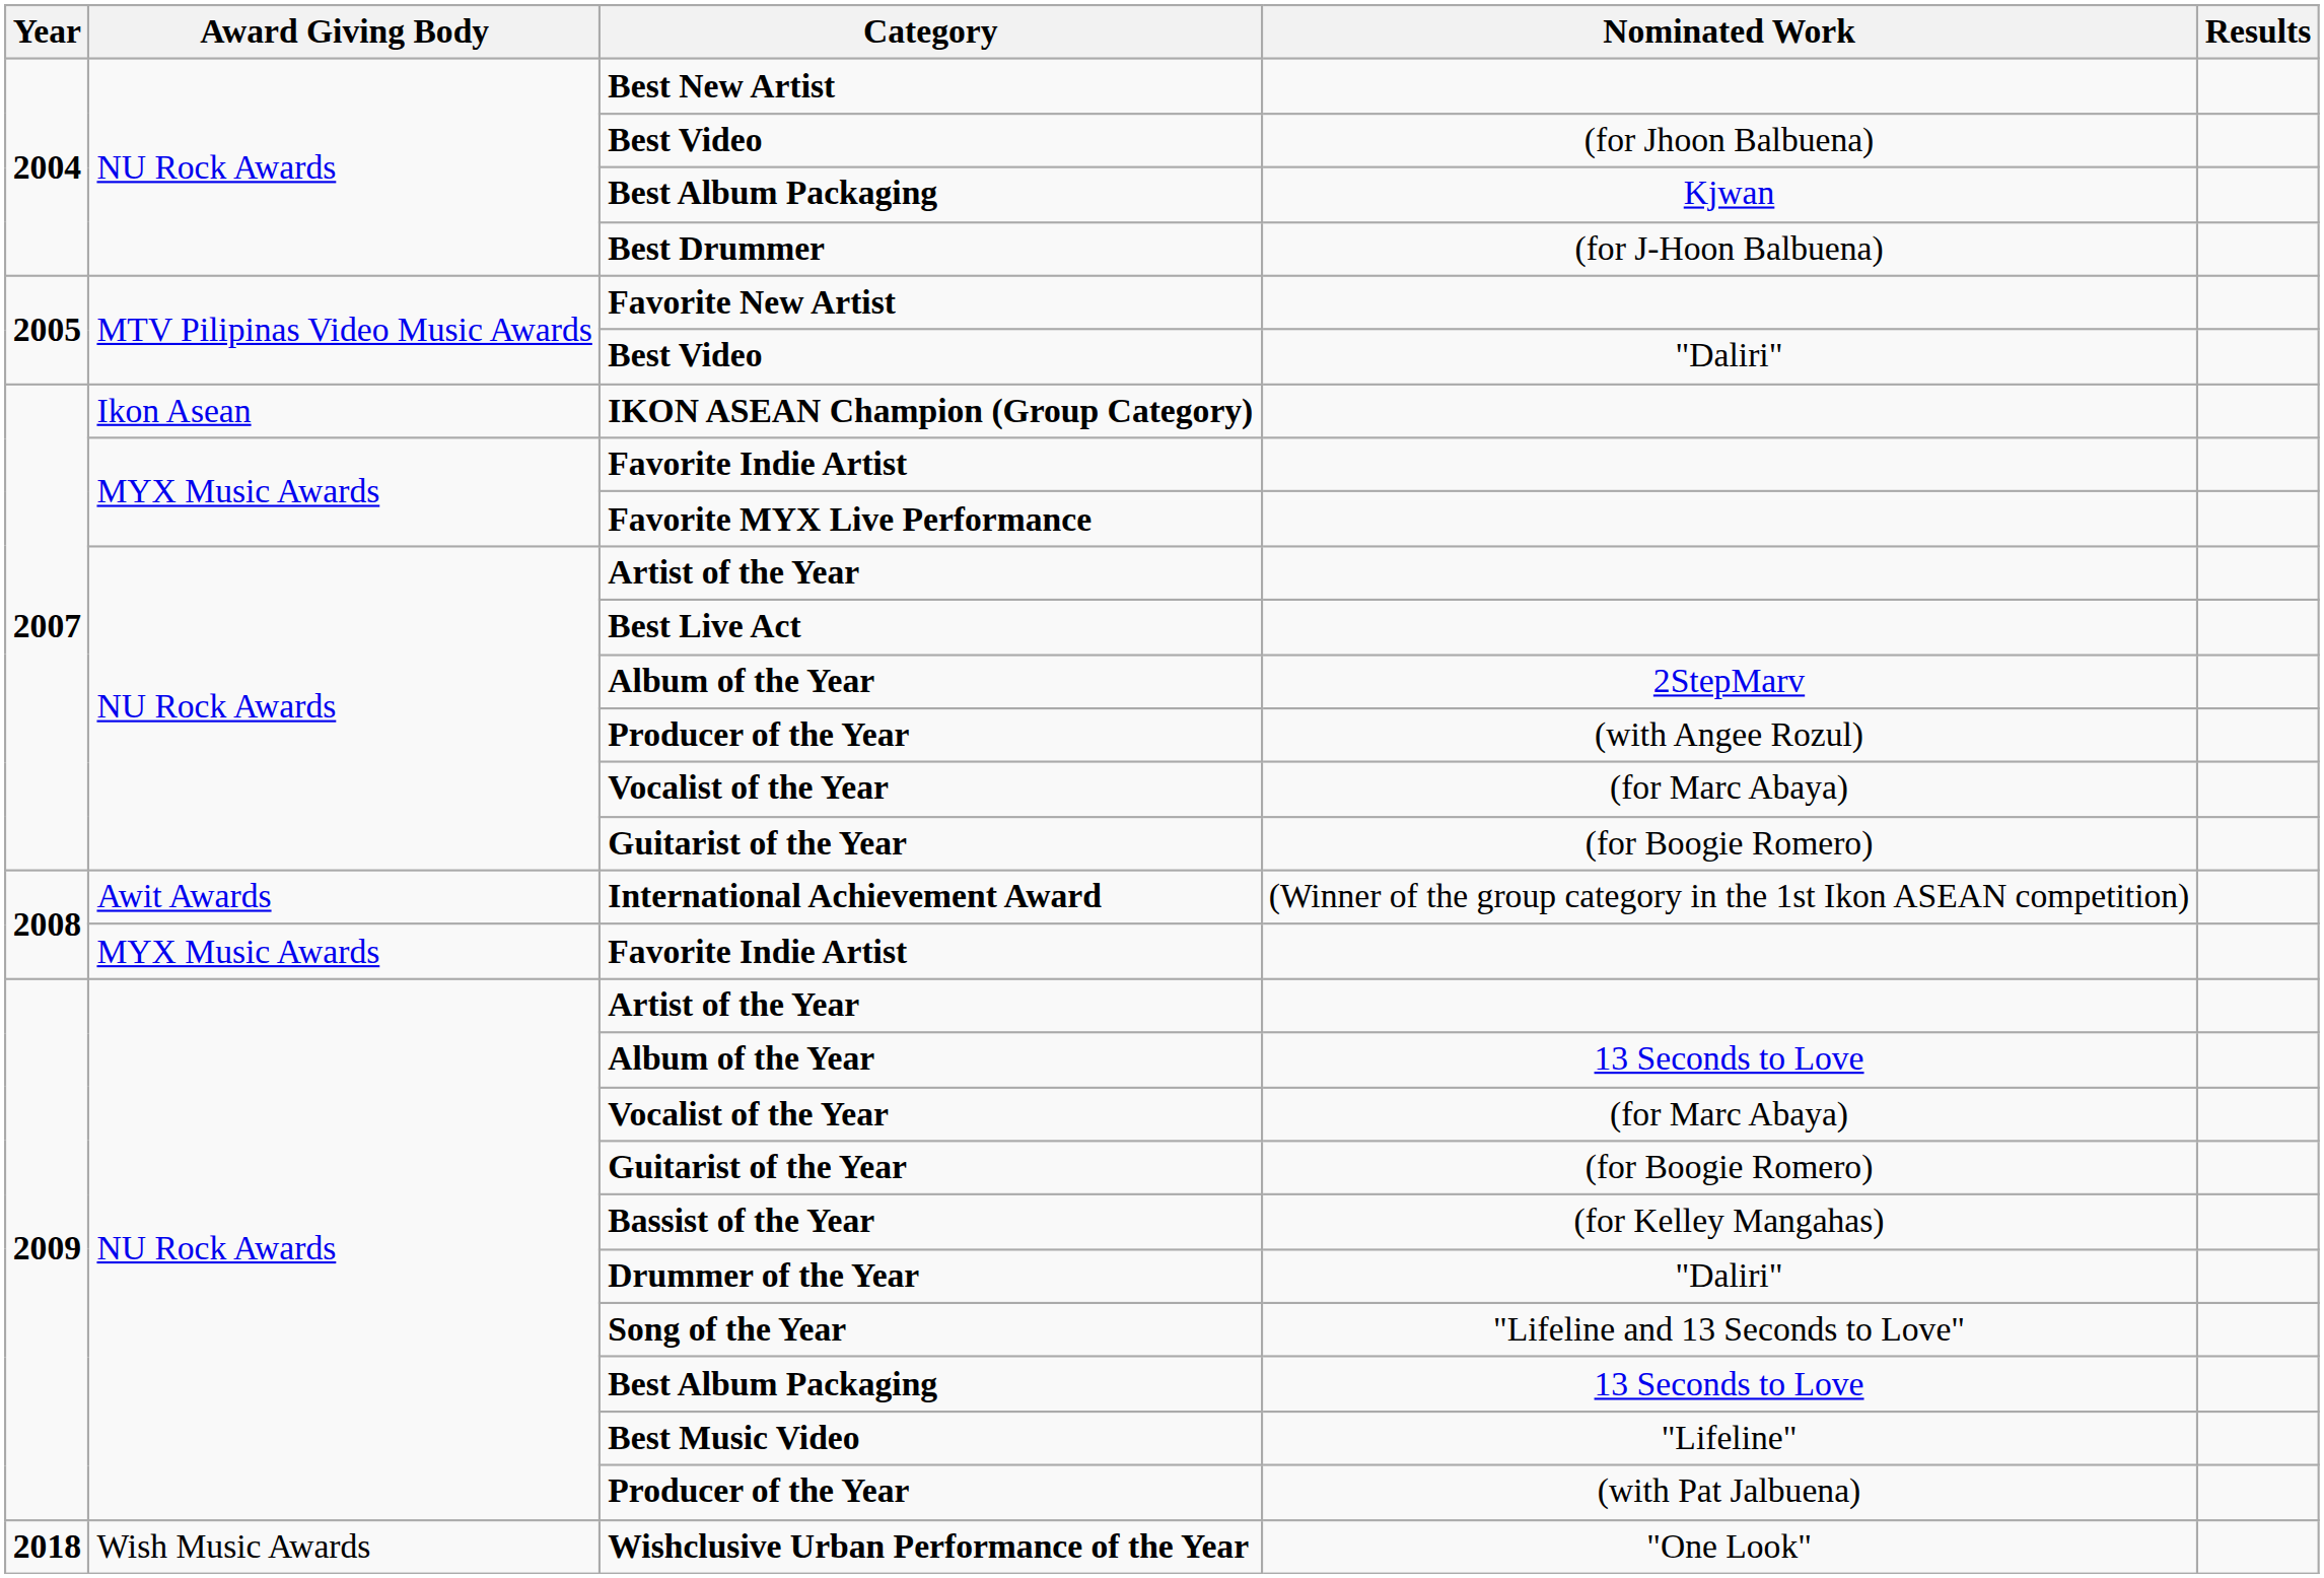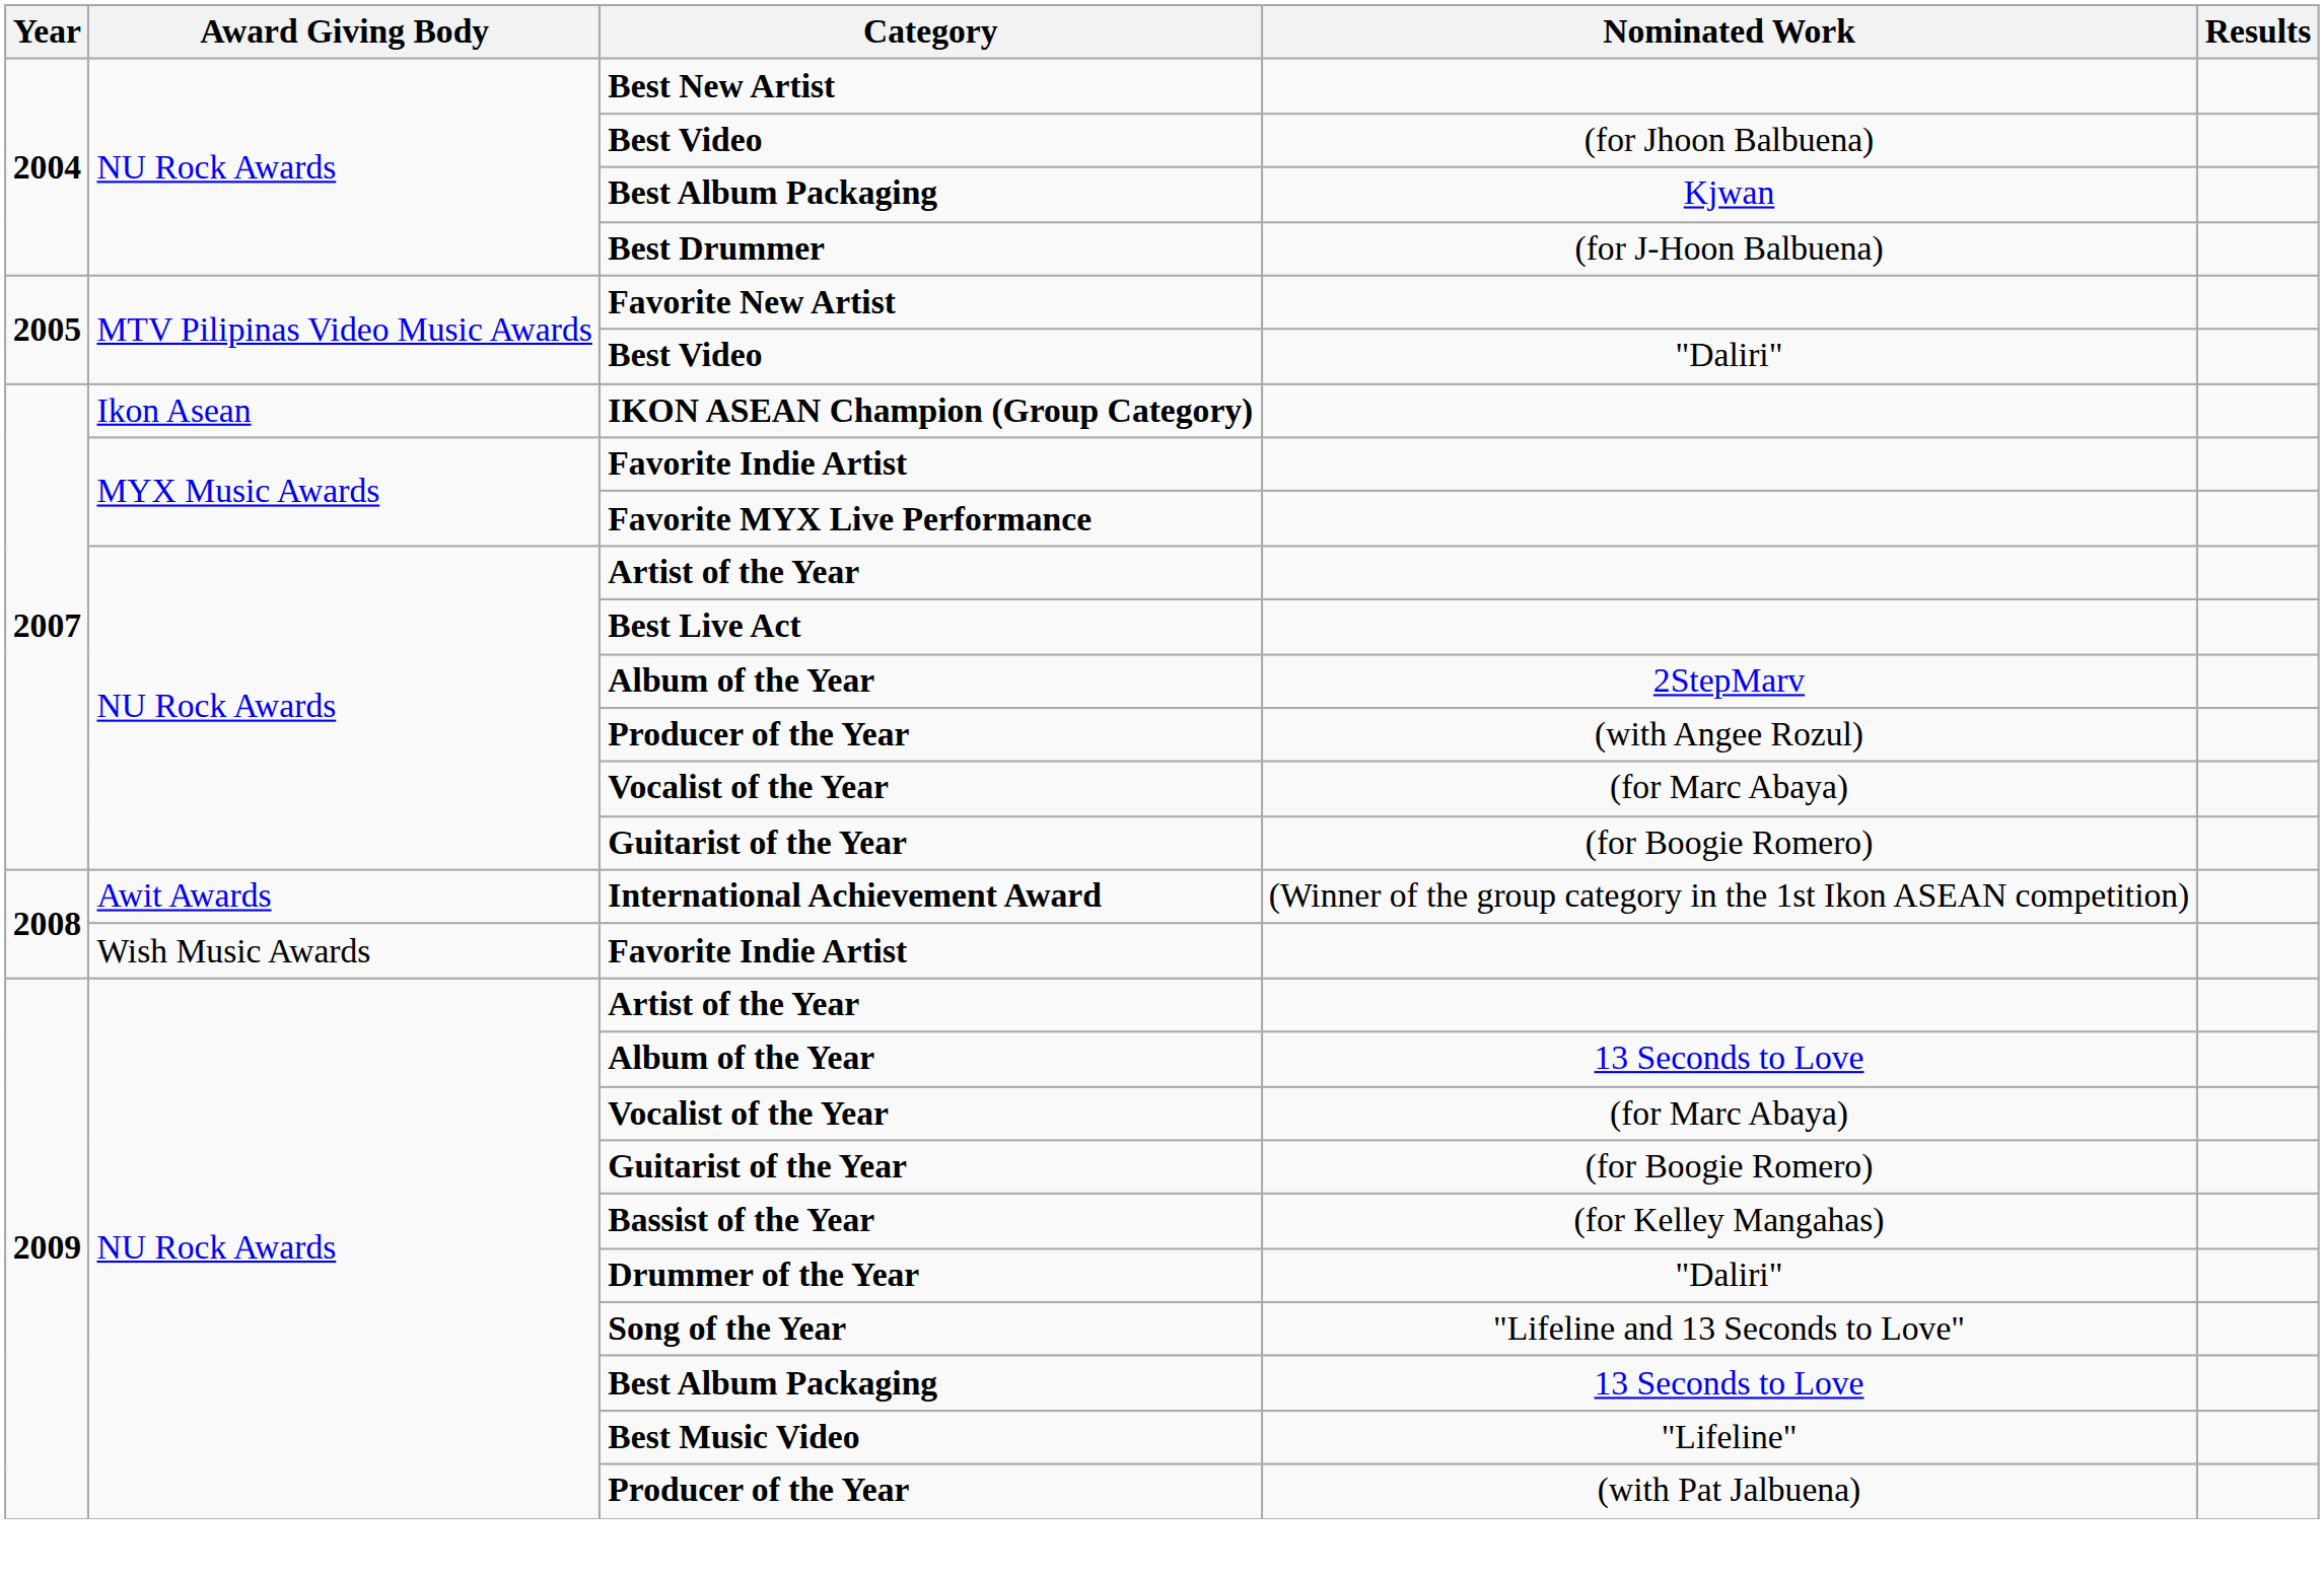2008 / Favorite Indie Artist | Award Giving Body: MYX Music Awards -> Wish Music Awards
- row: 2018 | Wish Music Awards | Wishclusive Urban Performance of the Year | "One Look"
